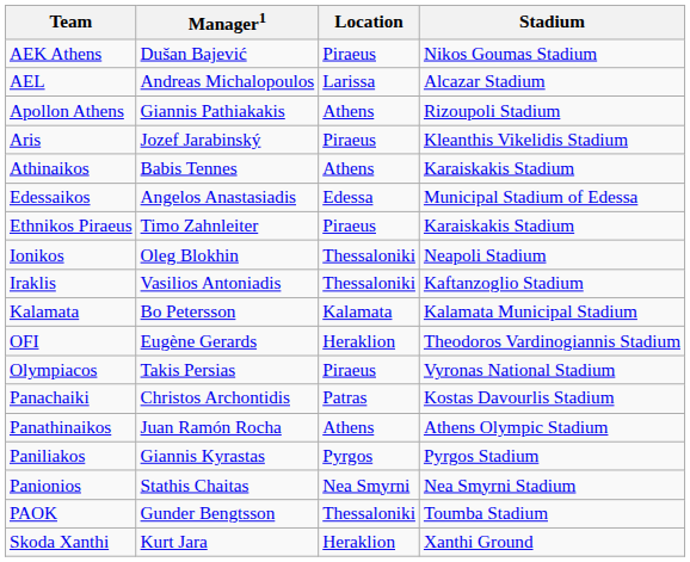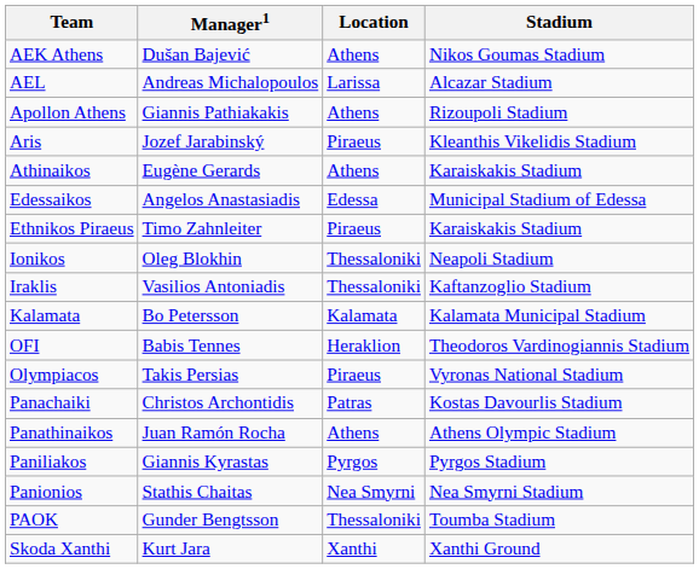AEK Athens | Location: Piraeus -> Athens
Athinaikos | Manager1: Babis Tennes -> Eugène Gerards
OFI | Manager1: Eugène Gerards -> Babis Tennes
Skoda Xanthi | Location: Heraklion -> Xanthi
